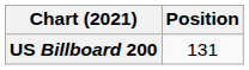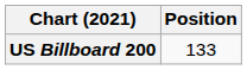US Billboard 200 | Position: 131 -> 133
